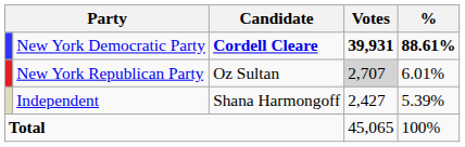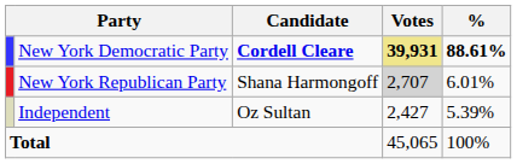New York Democratic Party | Votes: no background -> khaki background
New York Republican Party | Candidate: Oz Sultan -> Shana Harmongoff
Independent | Candidate: Shana Harmongoff -> Oz Sultan
